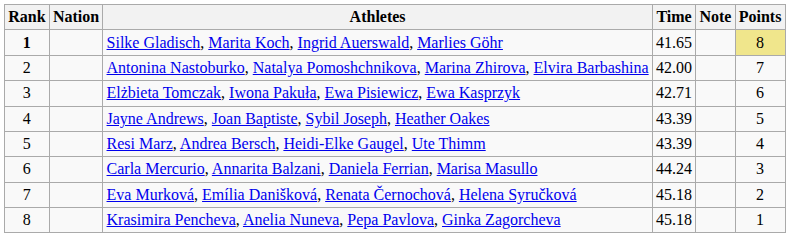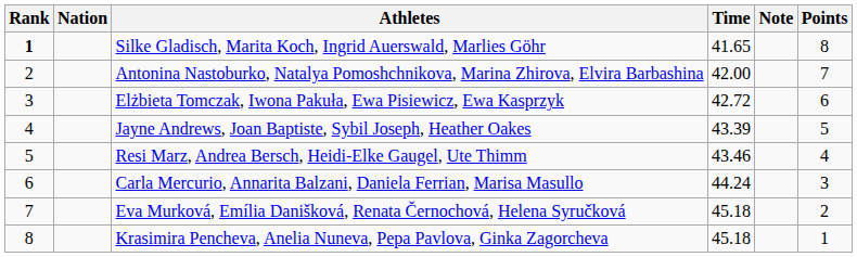Silke Gladisch, Marita Koch, Ingrid Auerswald, Marlies Göhr | Points: khaki background -> no background
Elżbieta Tomczak, Iwona Pakuła, Ewa Pisiewicz, Ewa Kasprzyk | Time: 42.71 -> 42.72
Resi Marz, Andrea Bersch, Heidi-Elke Gaugel, Ute Thimm | Time: 43.39 -> 43.46
